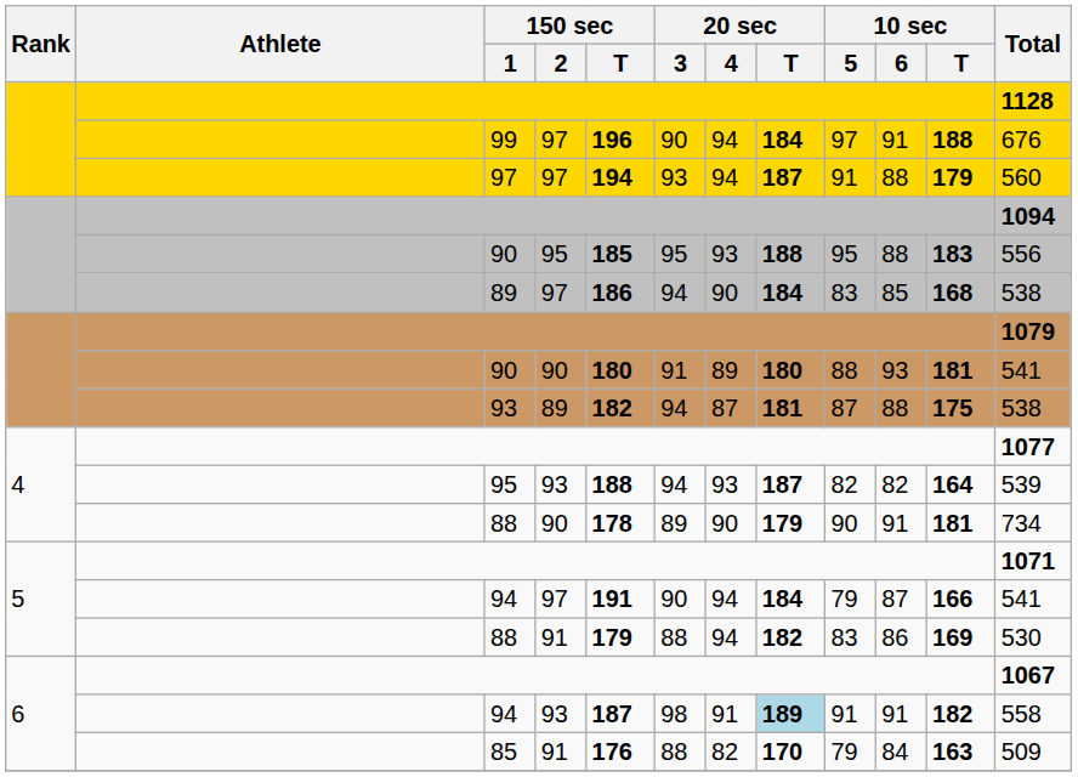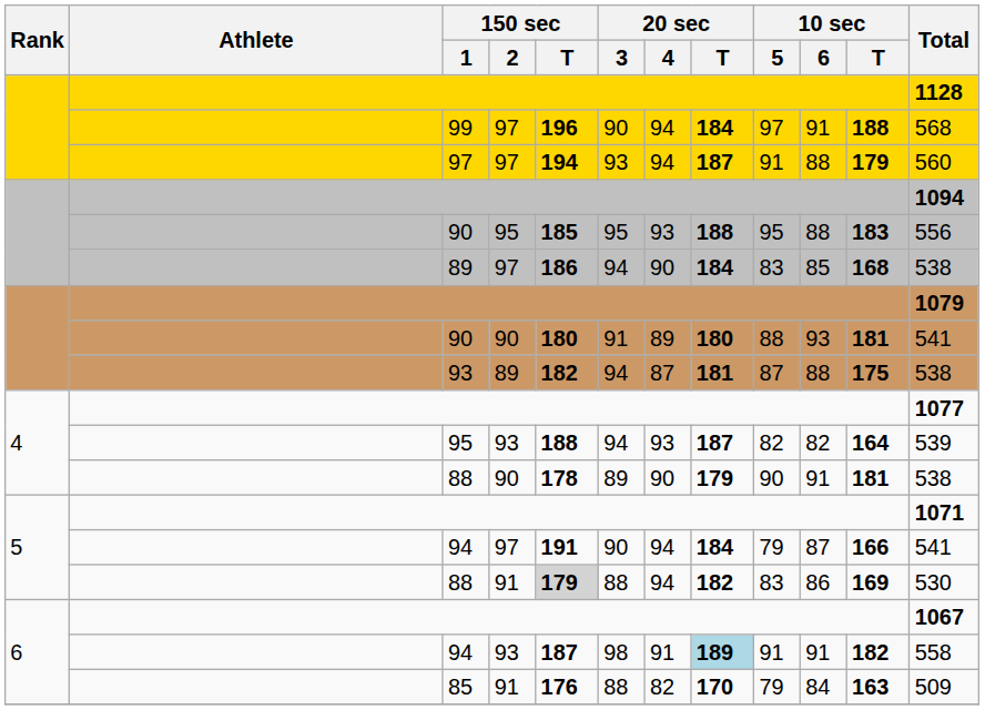99 | Total: 676 -> 568
4 / 88 | Total: 734 -> 538
5 / 88 | 150 sec / T: no background -> lightgrey background
